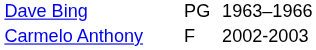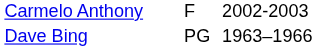rows swapped: Dave Bing <-> Carmelo Anthony
